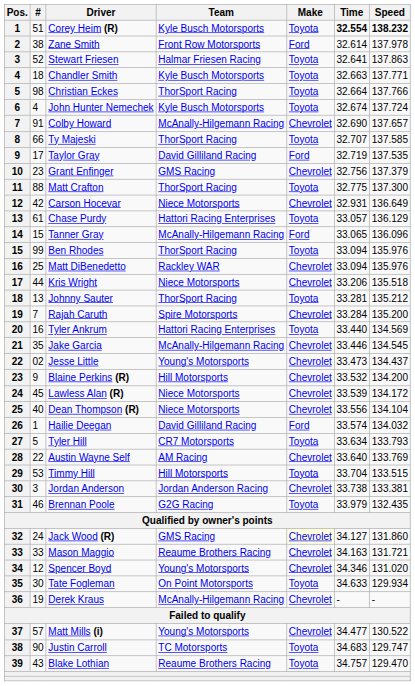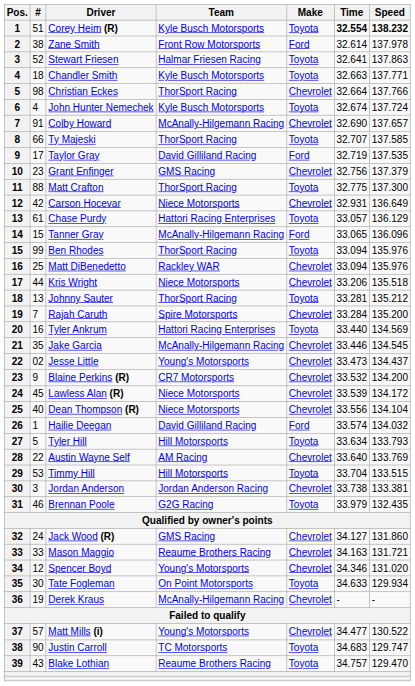Christian Eckes | Make: Toyota -> Chevrolet
Blaine Perkins (R) | Team: Hill Motorsports -> CR7 Motorsports
Tyler Hill | Team: CR7 Motorsports -> Hill Motorsports
